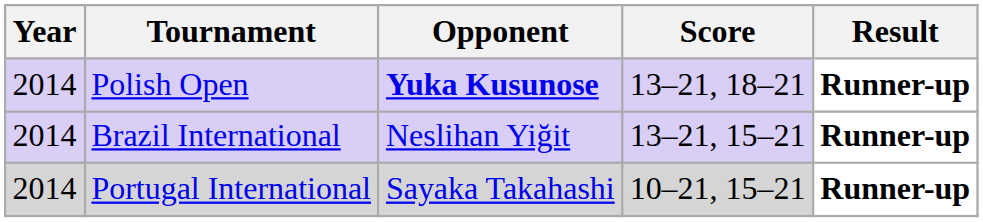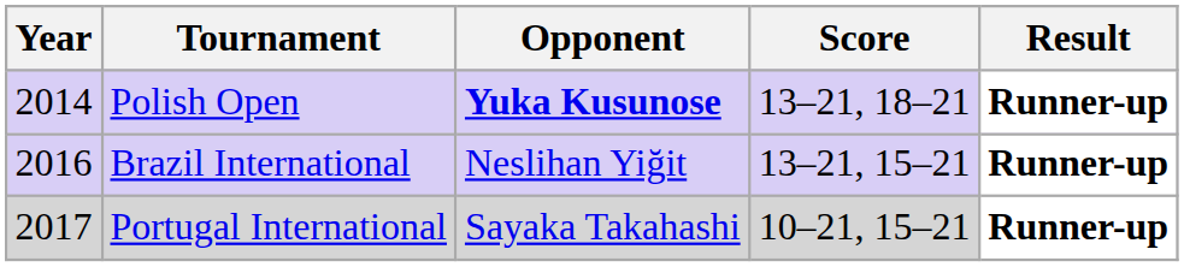Brazil International | Year: 2014 -> 2016
Portugal International | Year: 2014 -> 2017
